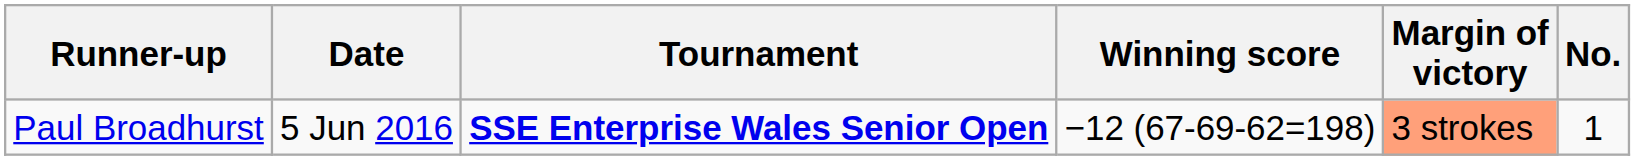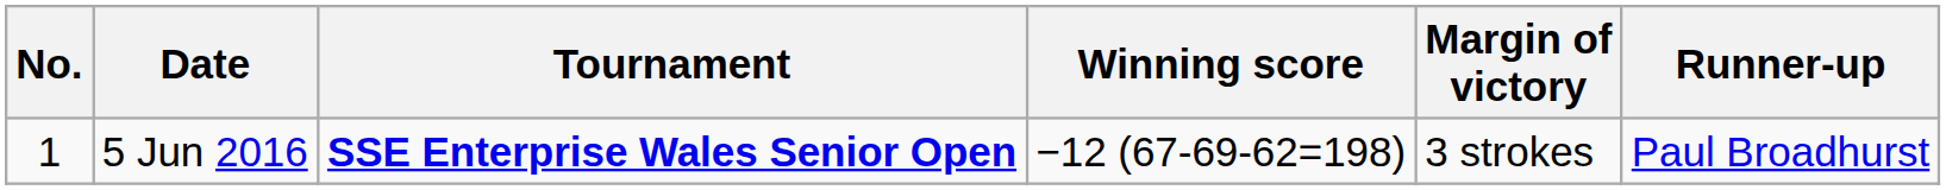columns swapped: No. <-> Runner-up
5 Jun 2016 | Margin of victory: lightsalmon background -> no background
